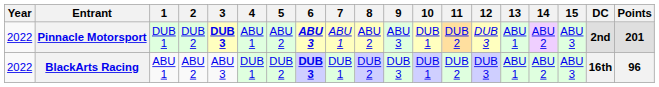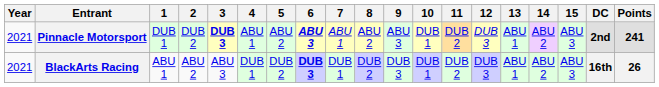Pinnacle Motorsport | Year: 2022 -> 2021
Pinnacle Motorsport | Points: 201 -> 241
BlackArts Racing | Year: 2022 -> 2021
BlackArts Racing | Points: 96 -> 26
